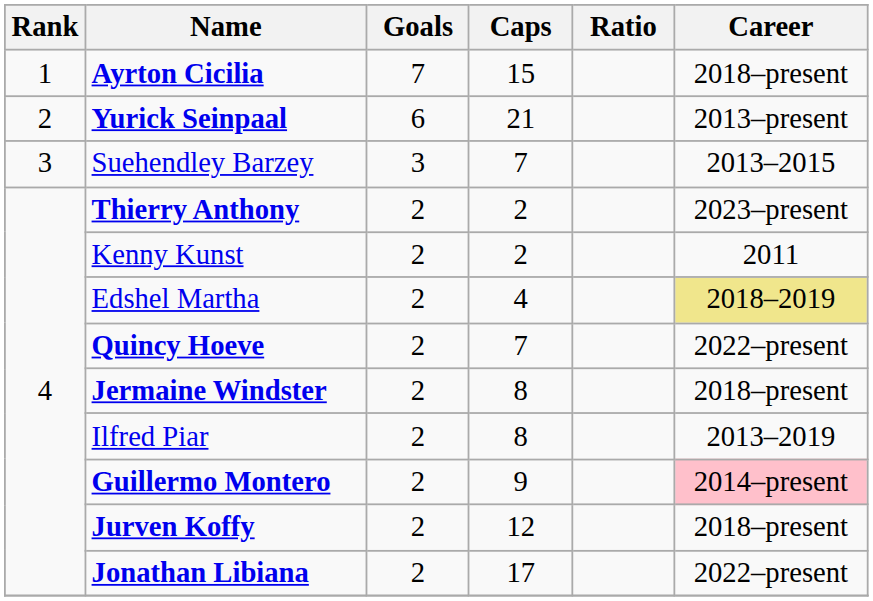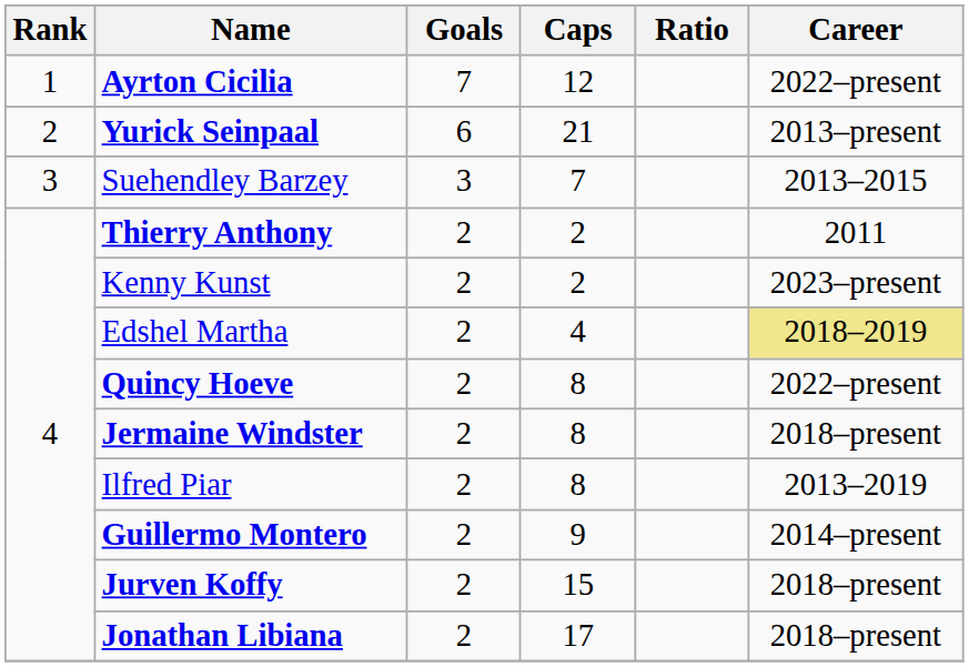Ayrton Cicilia | Caps: 15 -> 12
Ayrton Cicilia | Career: 2018–present -> 2022–present
Thierry Anthony | Career: 2023–present -> 2011
Kenny Kunst | Career: 2011 -> 2023–present
Quincy Hoeve | Caps: 7 -> 8
Guillermo Montero | Career: pink background -> no background
Jurven Koffy | Caps: 12 -> 15
Jonathan Libiana | Career: 2022–present -> 2018–present
